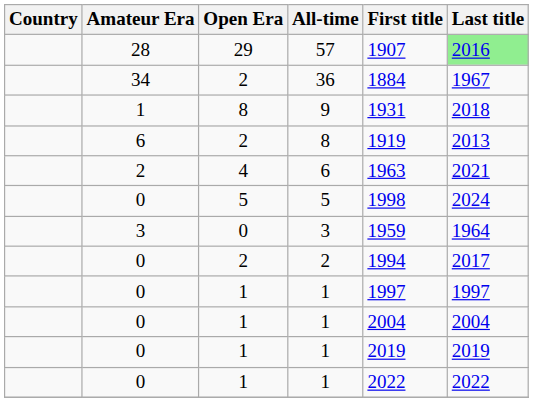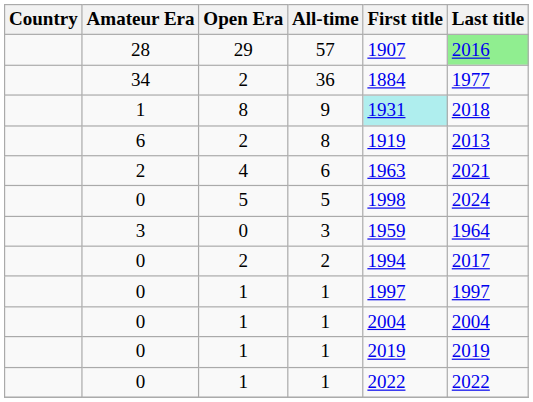36 | Last title: 1967 -> 1977
9 | First title: no background -> paleturquoise background
